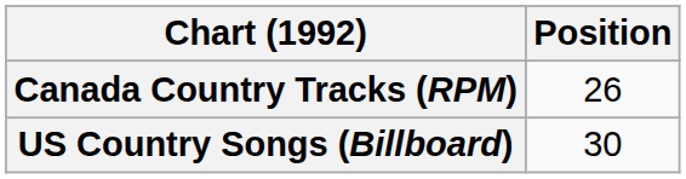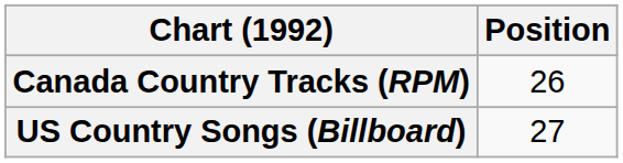US Country Songs (Billboard) | Position: 30 -> 27
